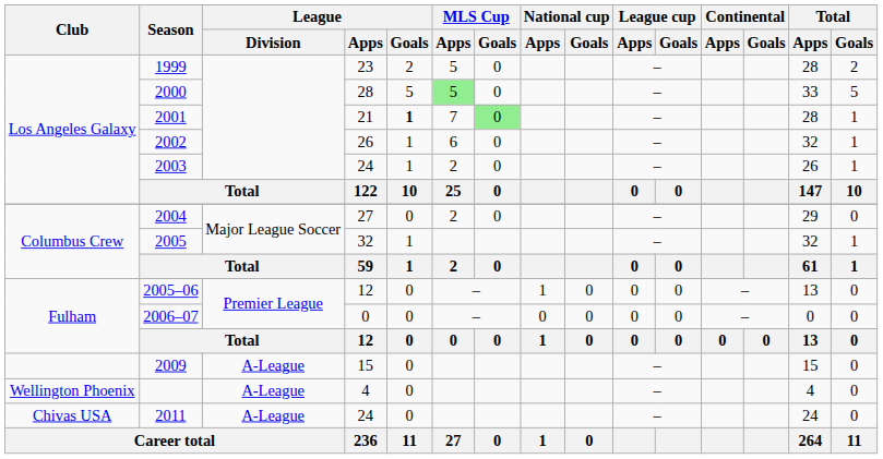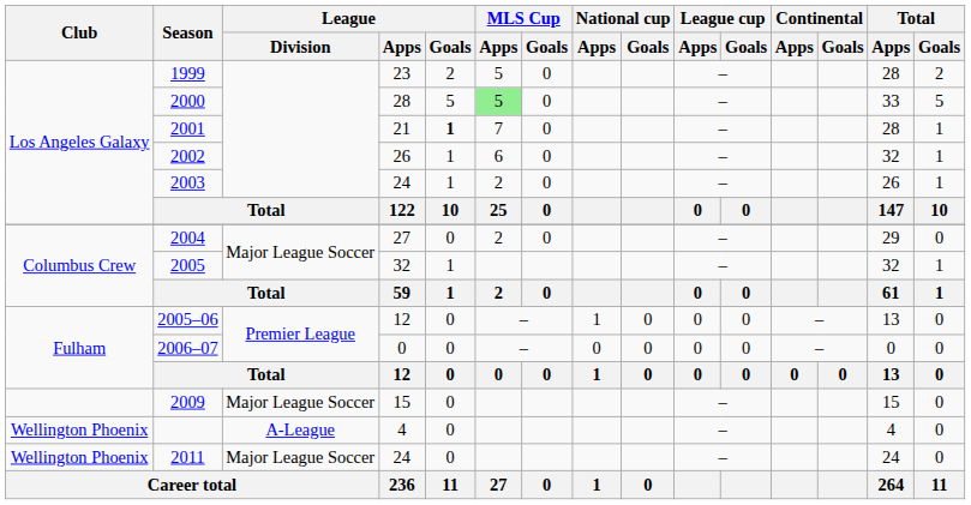2001 | MLS Cup / Goals: lightgreen background -> no background
2009 | League / Division: A-League -> Major League Soccer
2011 | Club: Chivas USA -> Wellington Phoenix
2011 | League / Division: A-League -> Major League Soccer
